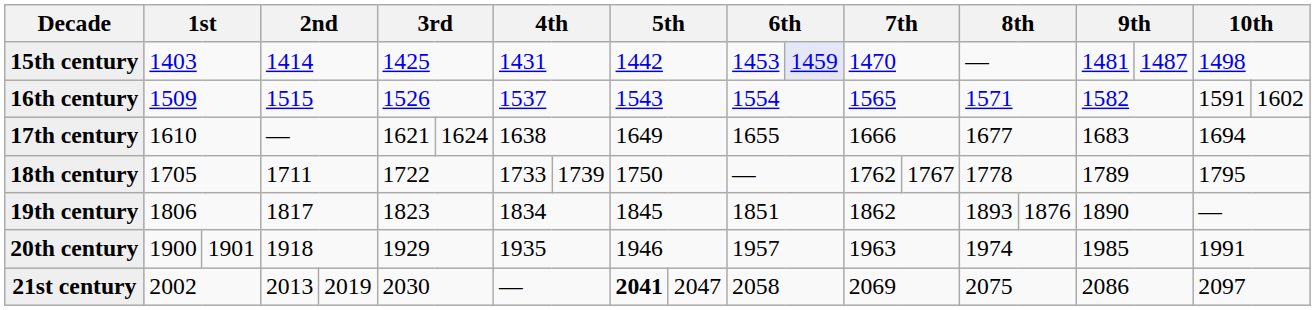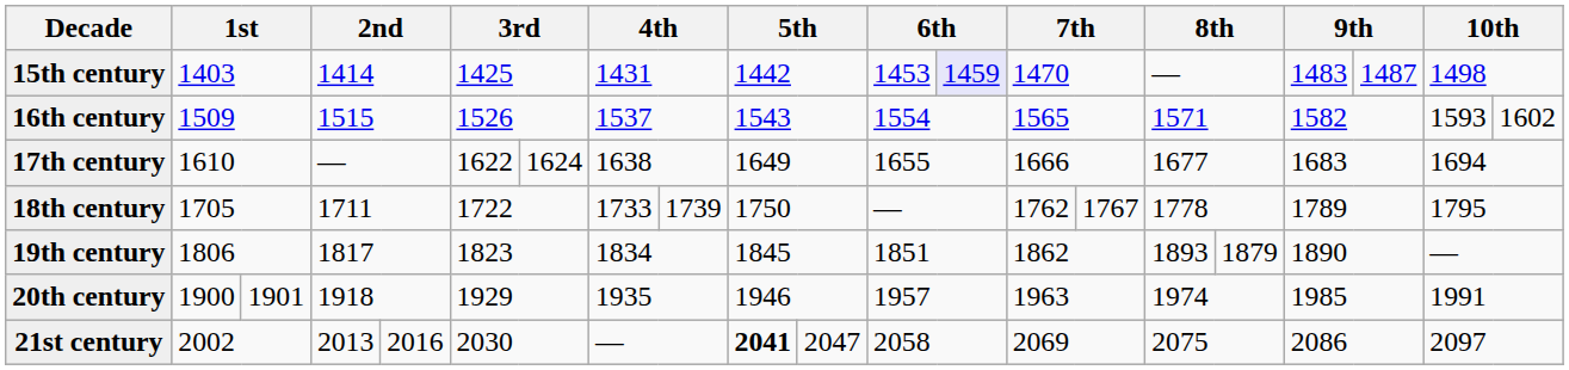15th century | column 18: 1481 -> 1483
16th century | column 20: 1591 -> 1593
17th century | column 6: 1621 -> 1622
19th century | column 17: 1876 -> 1879
21st century | column 5: 2019 -> 2016
